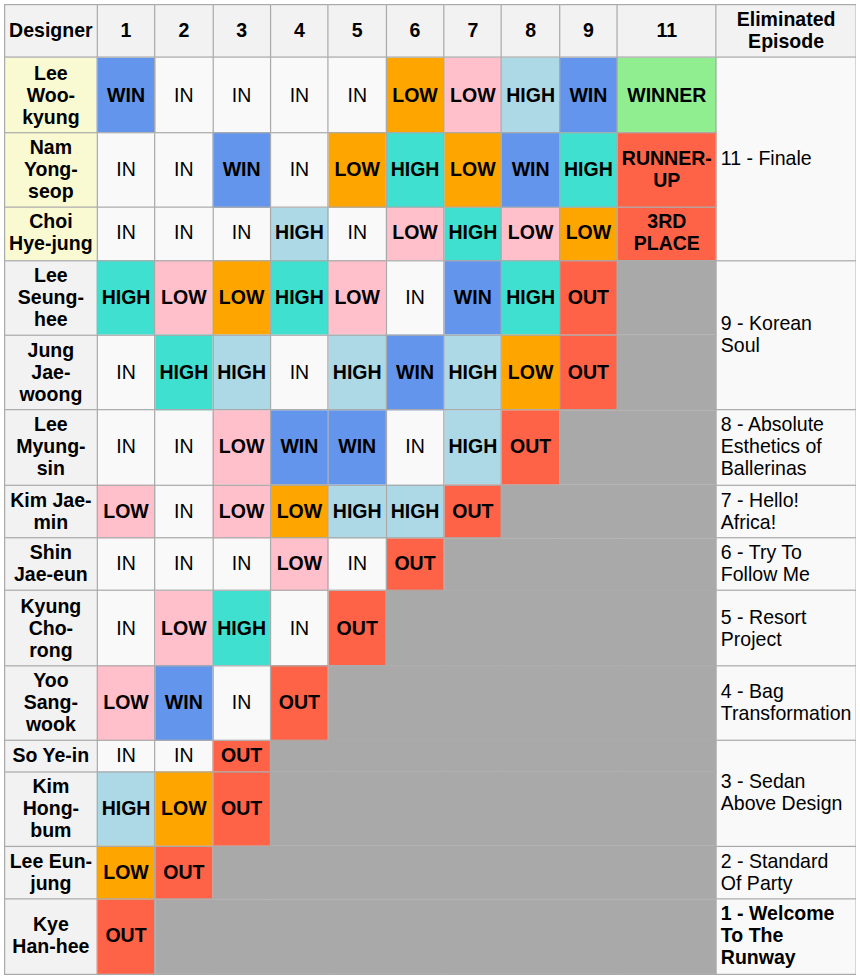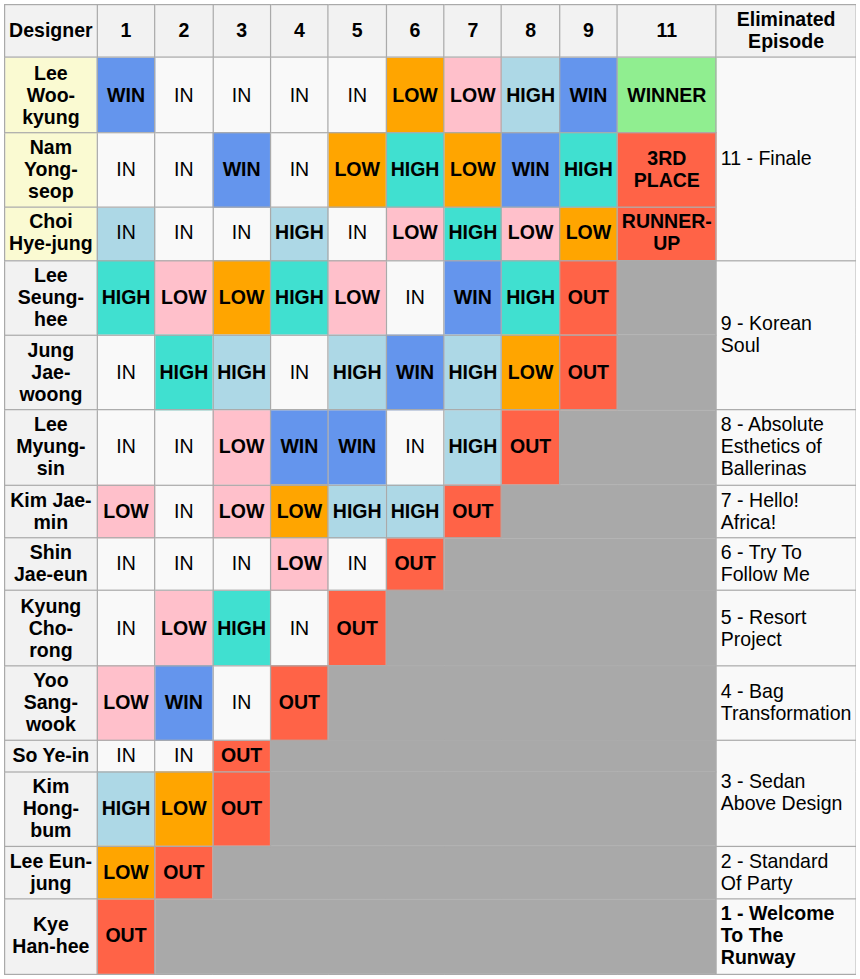Nam Yong-seop | 11: RUNNER-UP -> 3RD PLACE
Choi Hye-jung | 1: no background -> lightblue background
Choi Hye-jung | 11: 3RD PLACE -> RUNNER-UP
